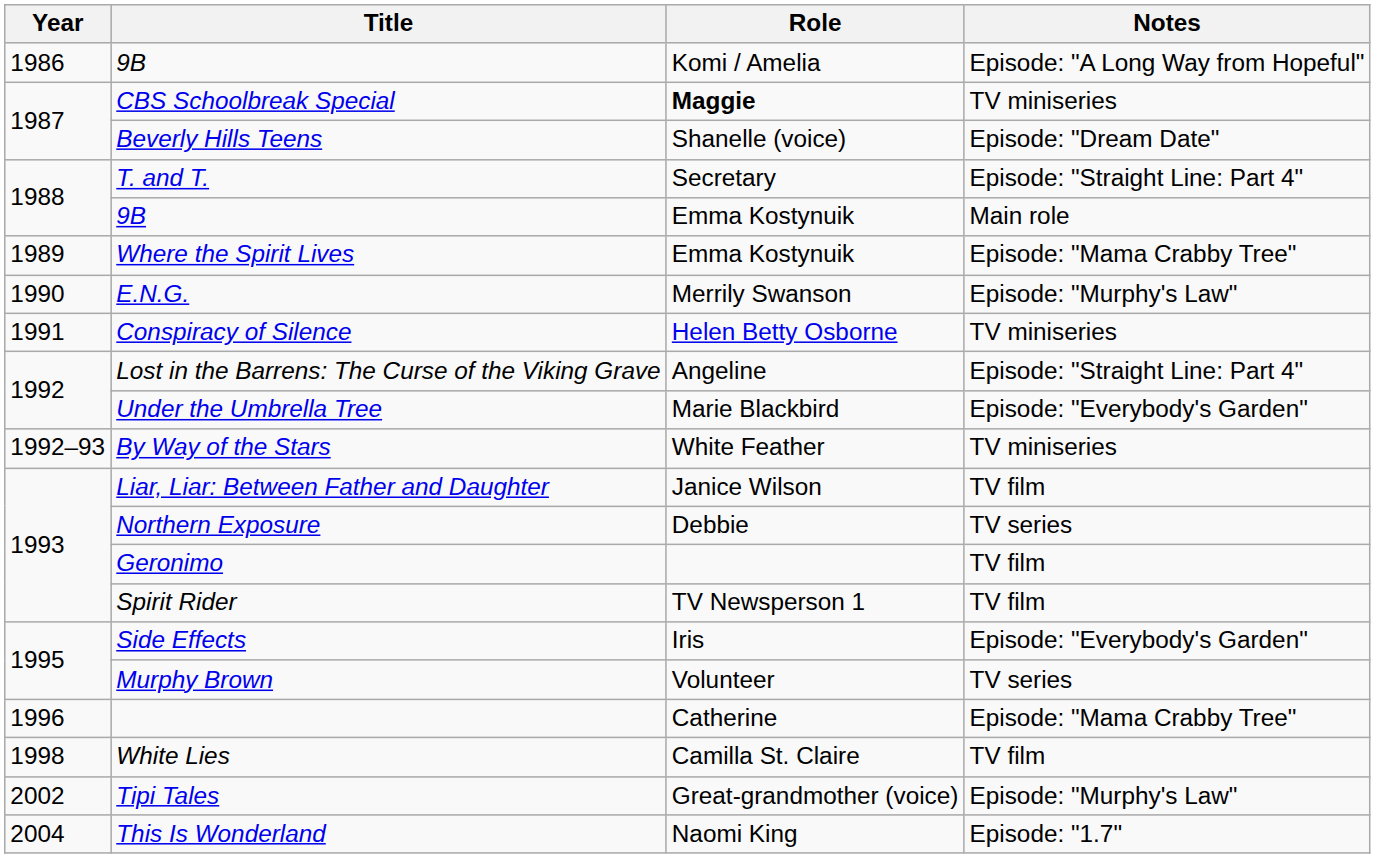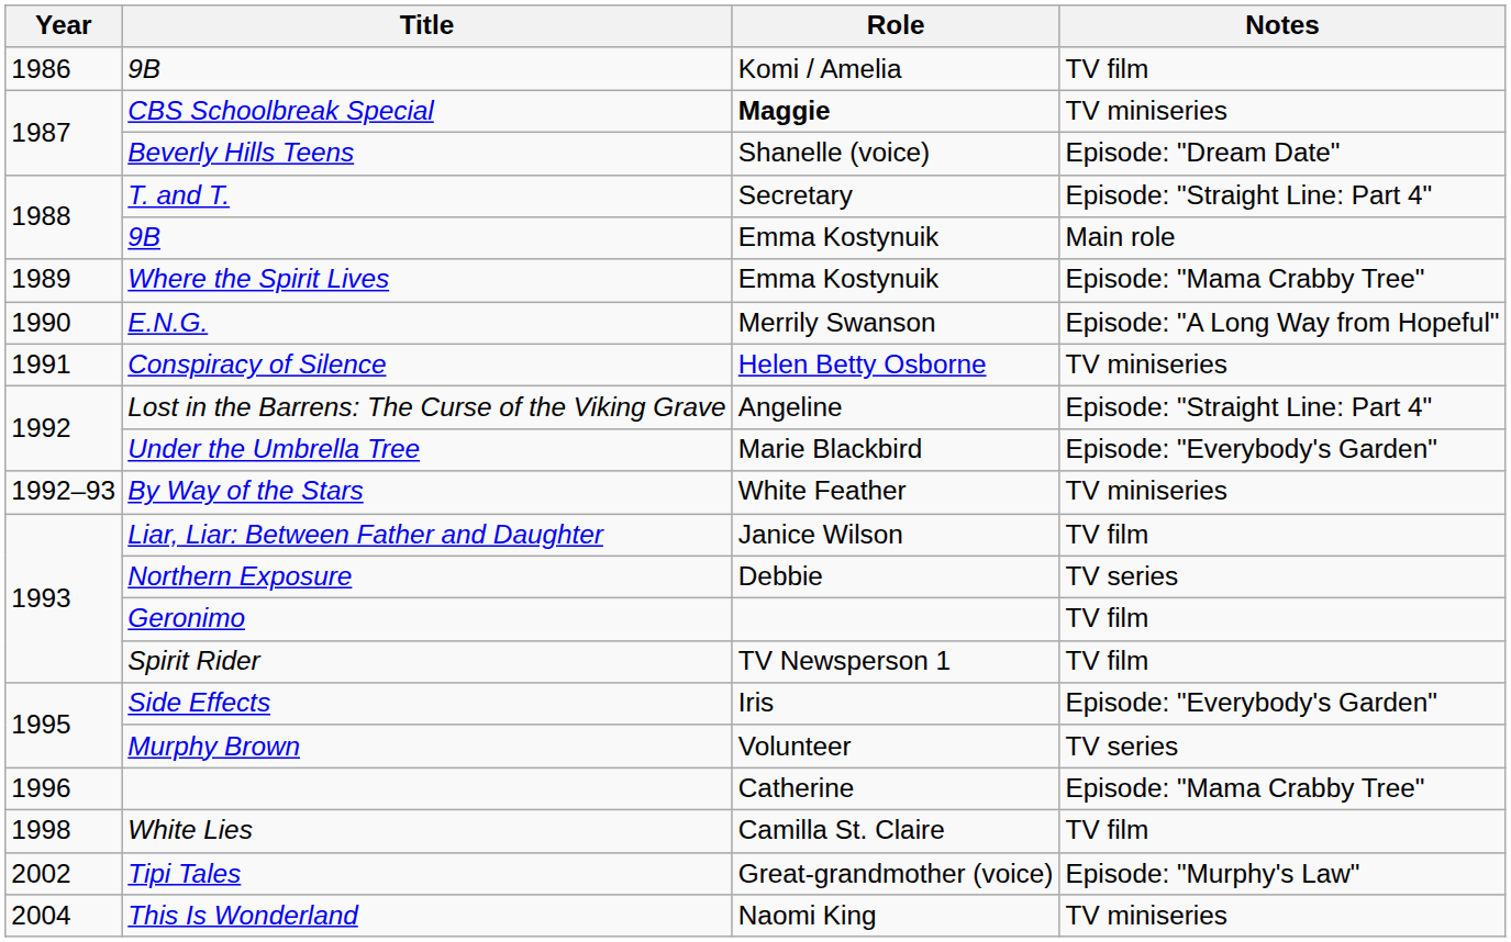1986 / 9B | Notes: Episode: "A Long Way from Hopeful" -> TV film
E.N.G. | Notes: Episode: "Murphy's Law" -> Episode: "A Long Way from Hopeful"
This Is Wonderland | Notes: Episode: "1.7" -> TV miniseries
